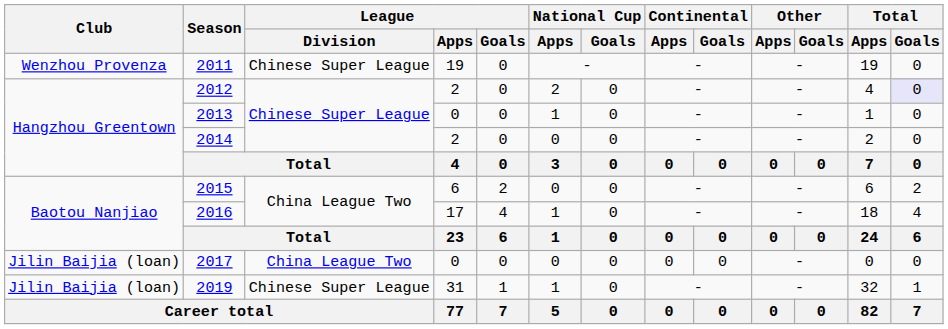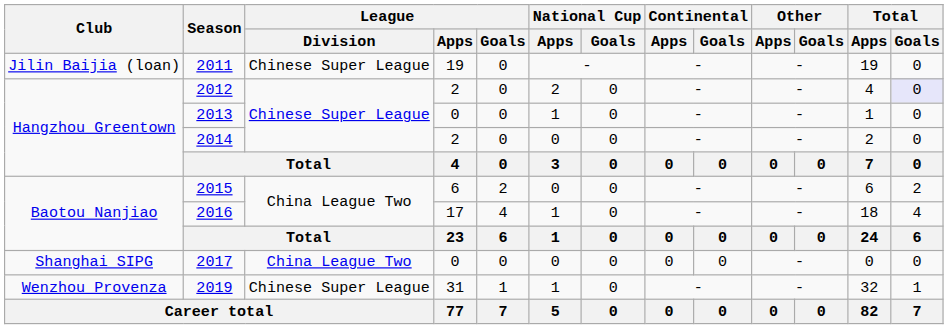2011 | Club: Wenzhou Provenza -> Jilin Baijia (loan)
2017 | Club: Jilin Baijia (loan) -> Shanghai SIPG
2019 | Club: Jilin Baijia (loan) -> Wenzhou Provenza
